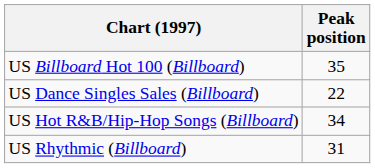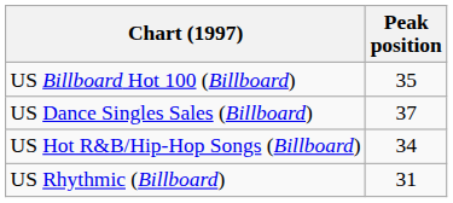US Dance Singles Sales (Billboard) | Peak position: 22 -> 37
